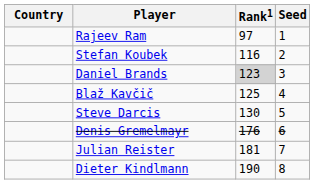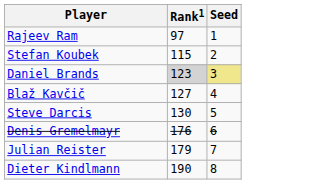- column: Country
Stefan Koubek | Rank1: 116 -> 115
Daniel Brands | Seed: no background -> khaki background
Blaž Kavčič | Rank1: 125 -> 127
Julian Reister | Rank1: 181 -> 179
